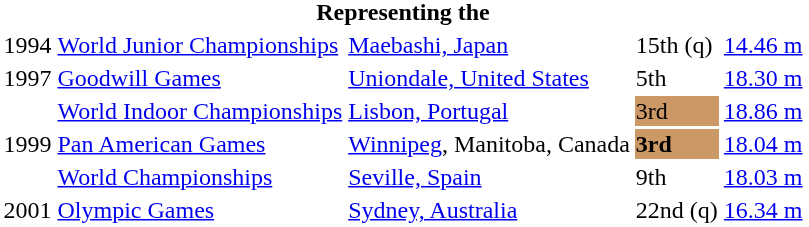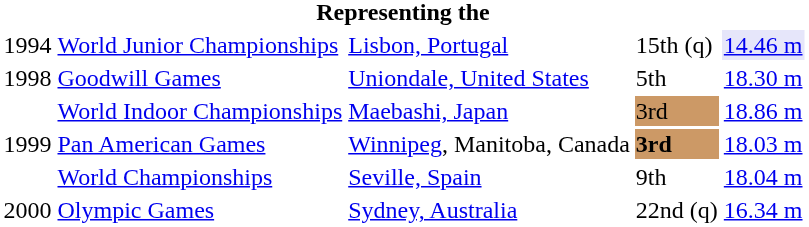World Junior Championships | column 3: Maebashi, Japan -> Lisbon, Portugal
World Junior Championships | column 5: no background -> lavender background
Goodwill Games | column 1: 1997 -> 1998
World Indoor Championships | column 3: Lisbon, Portugal -> Maebashi, Japan
Pan American Games | column 5: 18.04 m -> 18.03 m
World Championships | column 5: 18.03 m -> 18.04 m
Olympic Games | column 1: 2001 -> 2000
